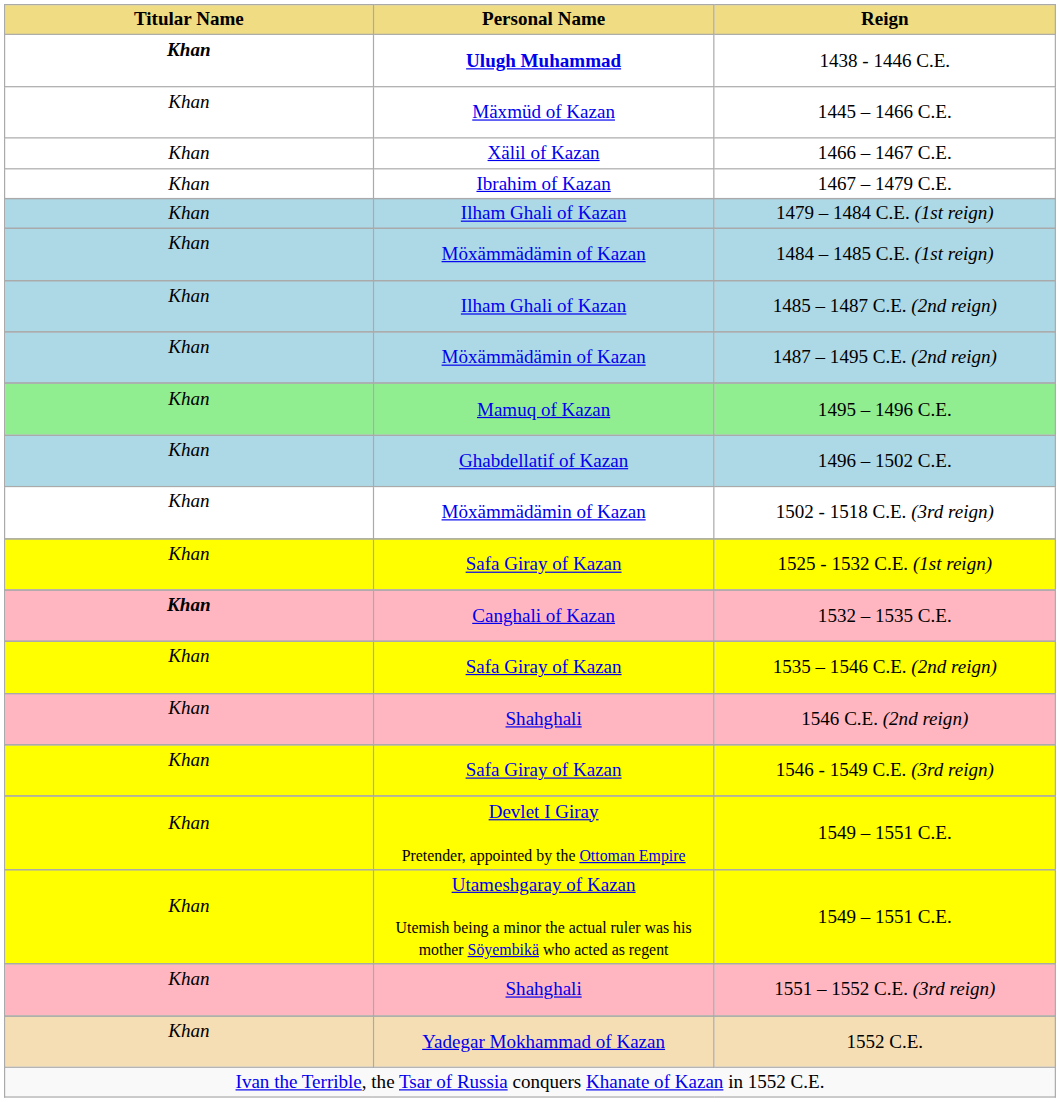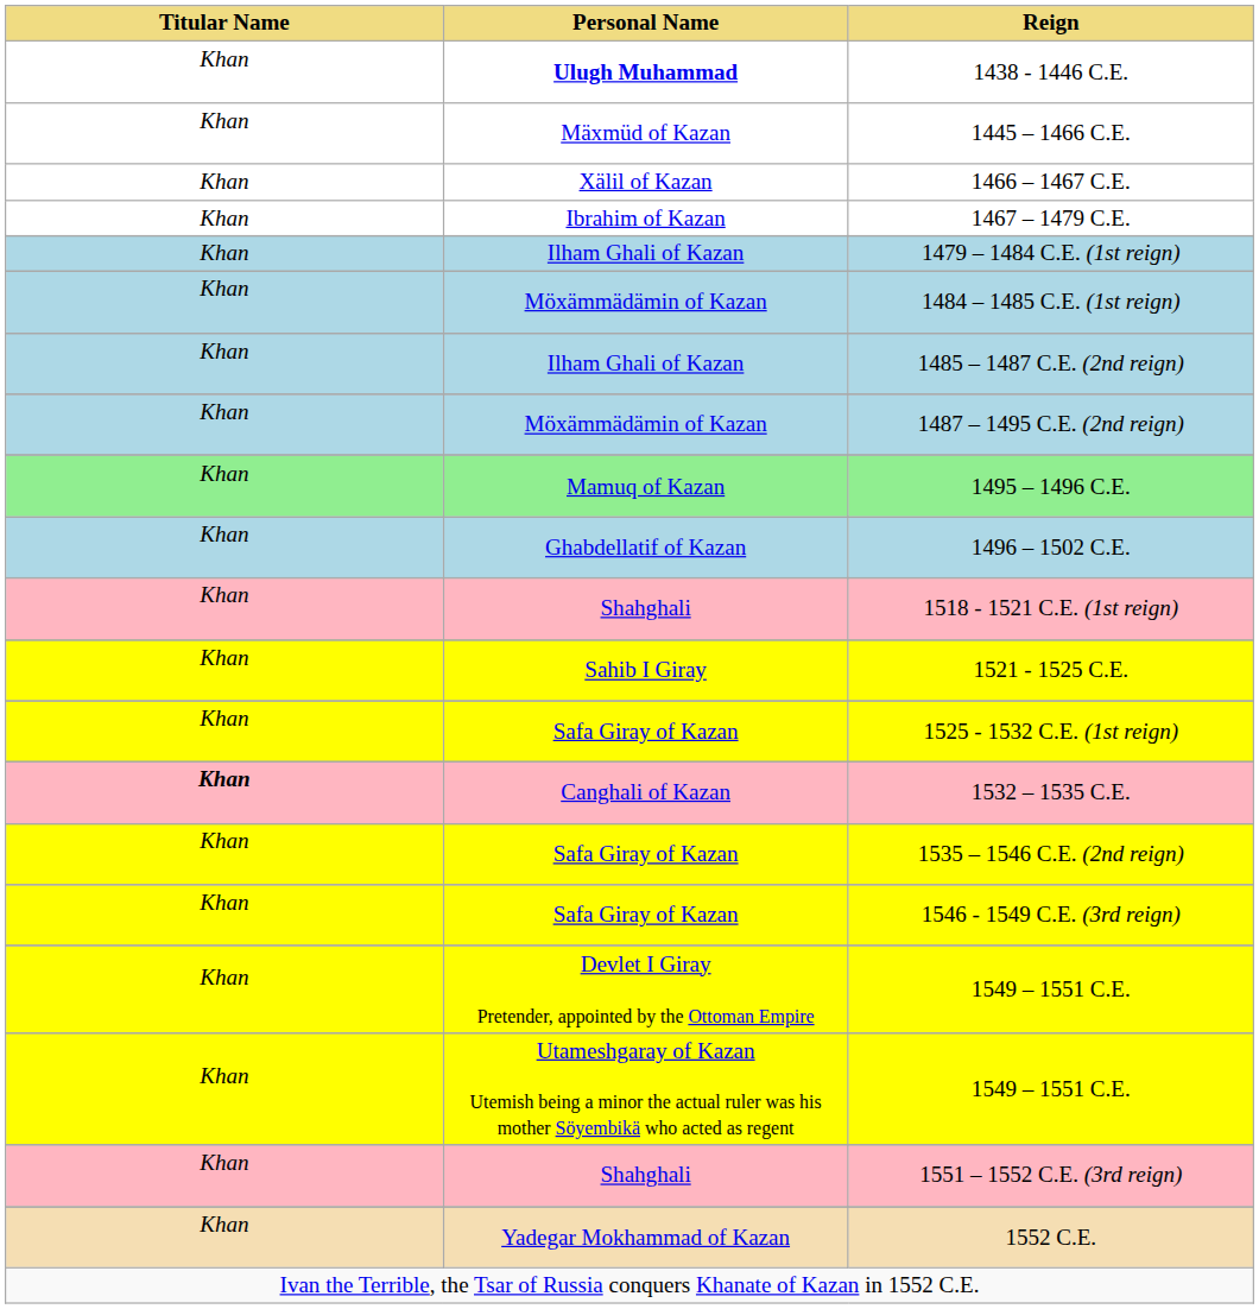1438 - 1446 C.E. | Titular Name: bold -> normal
- row: Khan | Möxämmädämin of Kazan | 1502 - 1518 C.E. (3rd reign)
+ row: Khan | Shahghali | 1518 - 1521 C.E. (1st reign)
+ row: Khan | Sahib I Giray | 1521 - 1525 C.E.
- row: Khan | Shahghali | 1546 C.E. (2nd reign)
